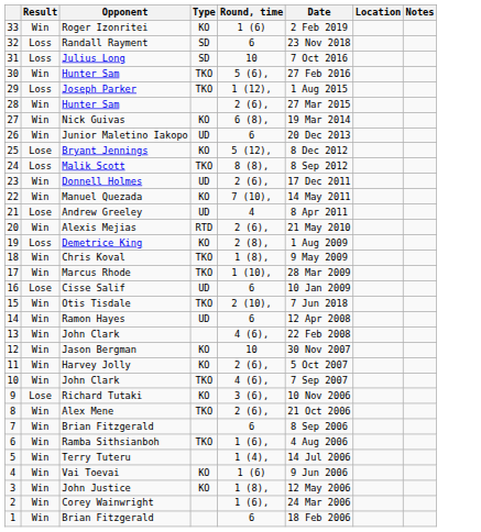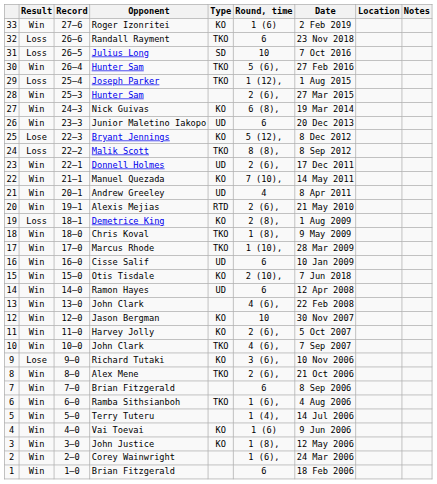+ column: Record | 27–6 | 26–6 | 26–5 | 26–4 | 25–4 | 25–3 | 24–3 | 23–3 | 22–3 | 22–2 | 22–1 | 21–1 | 20–1 | 19–1 | 18–1 | 18–0 | 17–0 | 16–0 | 15–0 | 14–0 | 13–0 | 12–0 | 11–0 | 10–0 | 9–0 | 8–0 | 7–0 | 6–0 | 5–0 | 4–0 | 3–0 | 2–0 | 1–0
Randall Rayment | Type: SD -> TKO
Andrew Greeley | Result: Lose -> Win
Cisse Salif | Result: Lose -> Win
Otis Tisdale | Type: TKO -> KO
